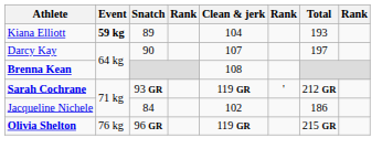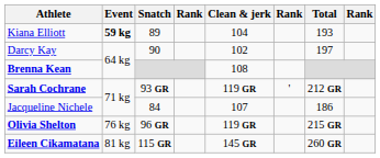Darcy Kay | Clean & jerk: 107 -> 102
Jacqueline Nichele | Clean & jerk: 102 -> 107
+ row: Eileen Cikamatana | 81 kg | 115 GR | 145 GR | 260 GR
